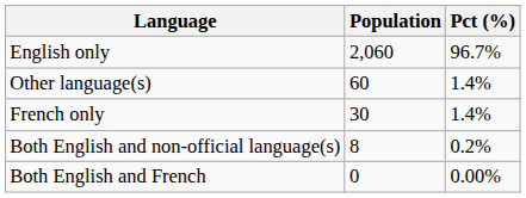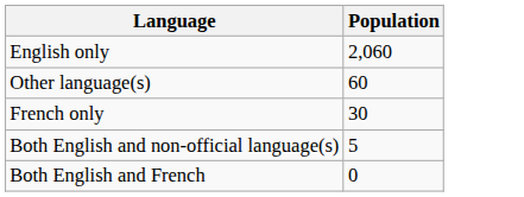- column: Pct (%) | 96.7% | 1.4% | 1.4% | 0.2% | 0.00%
Both English and non-official language(s) | Population: 8 -> 5
